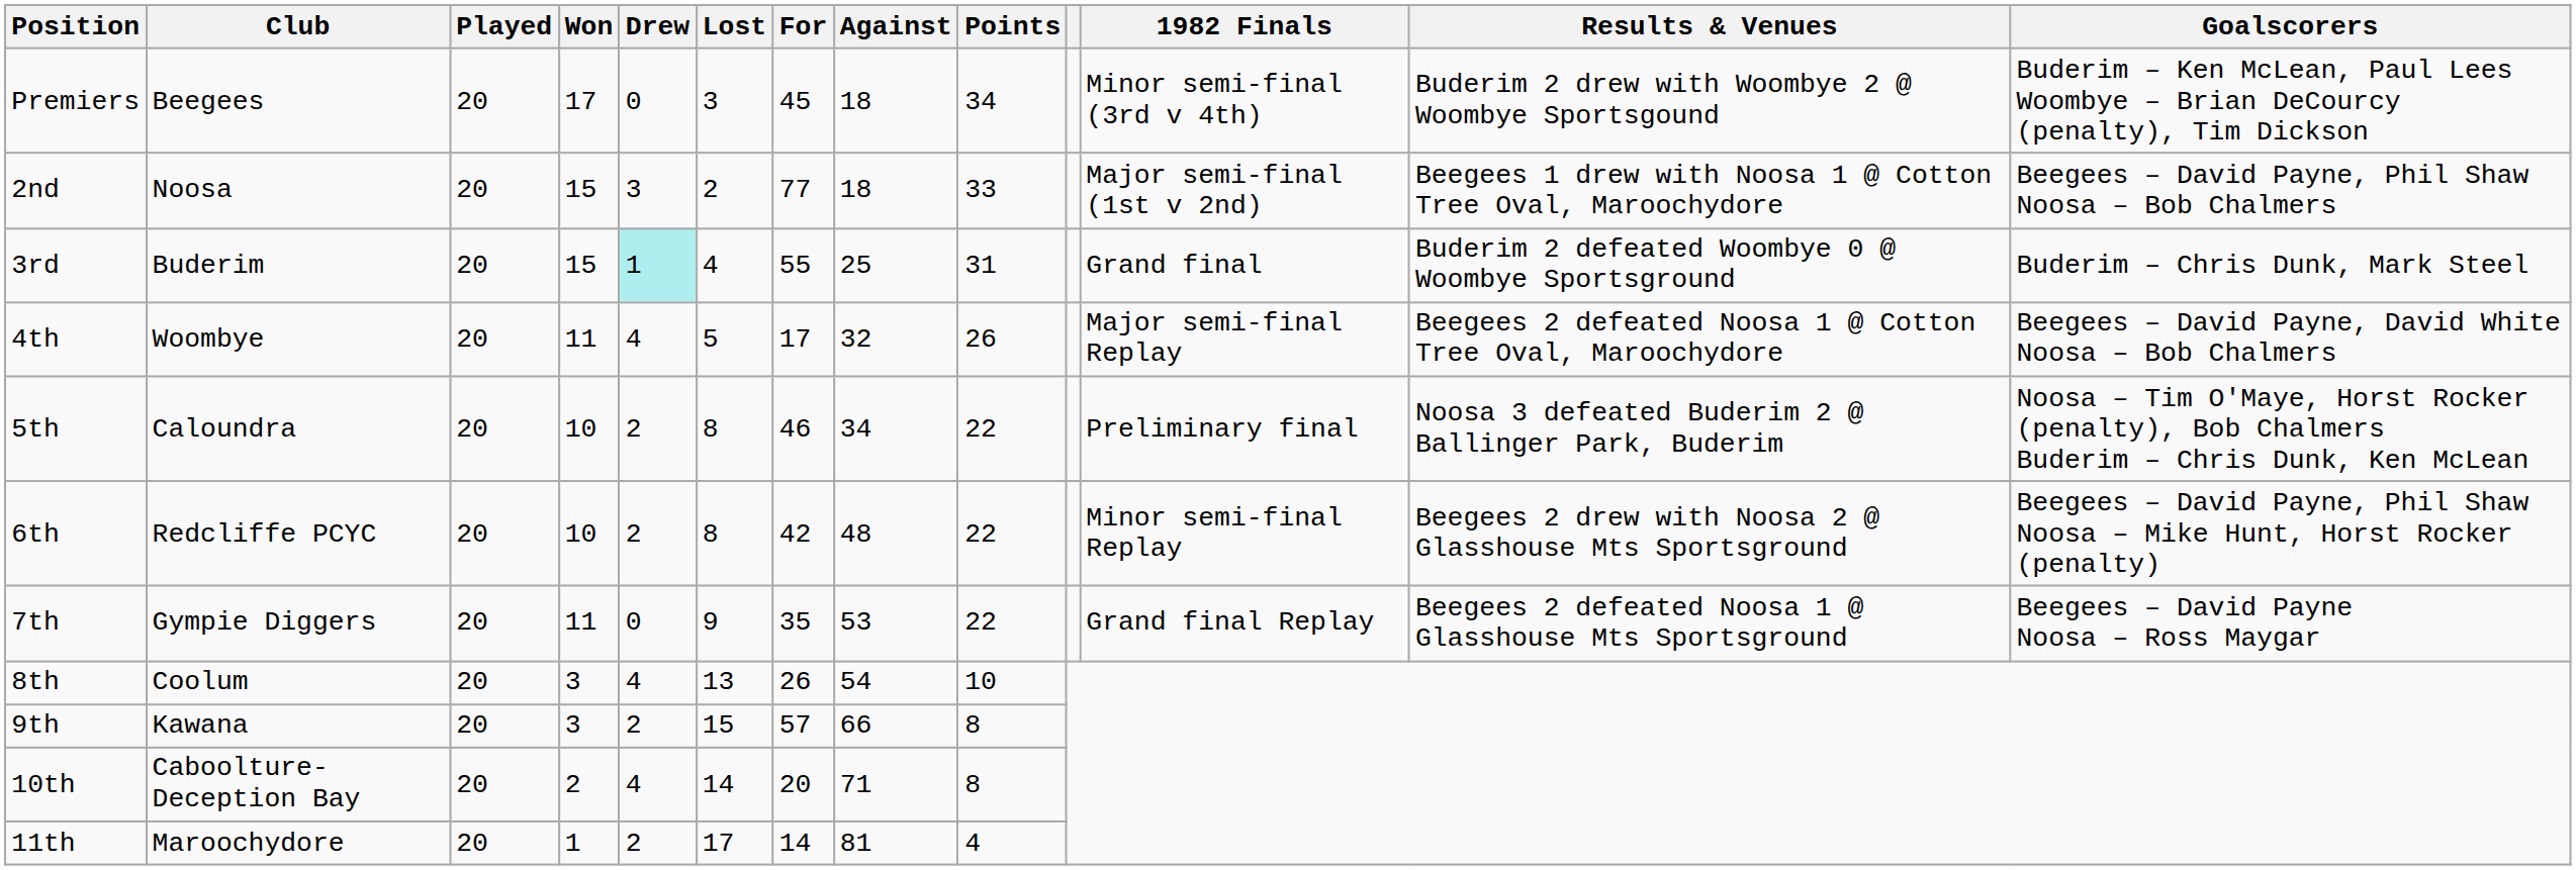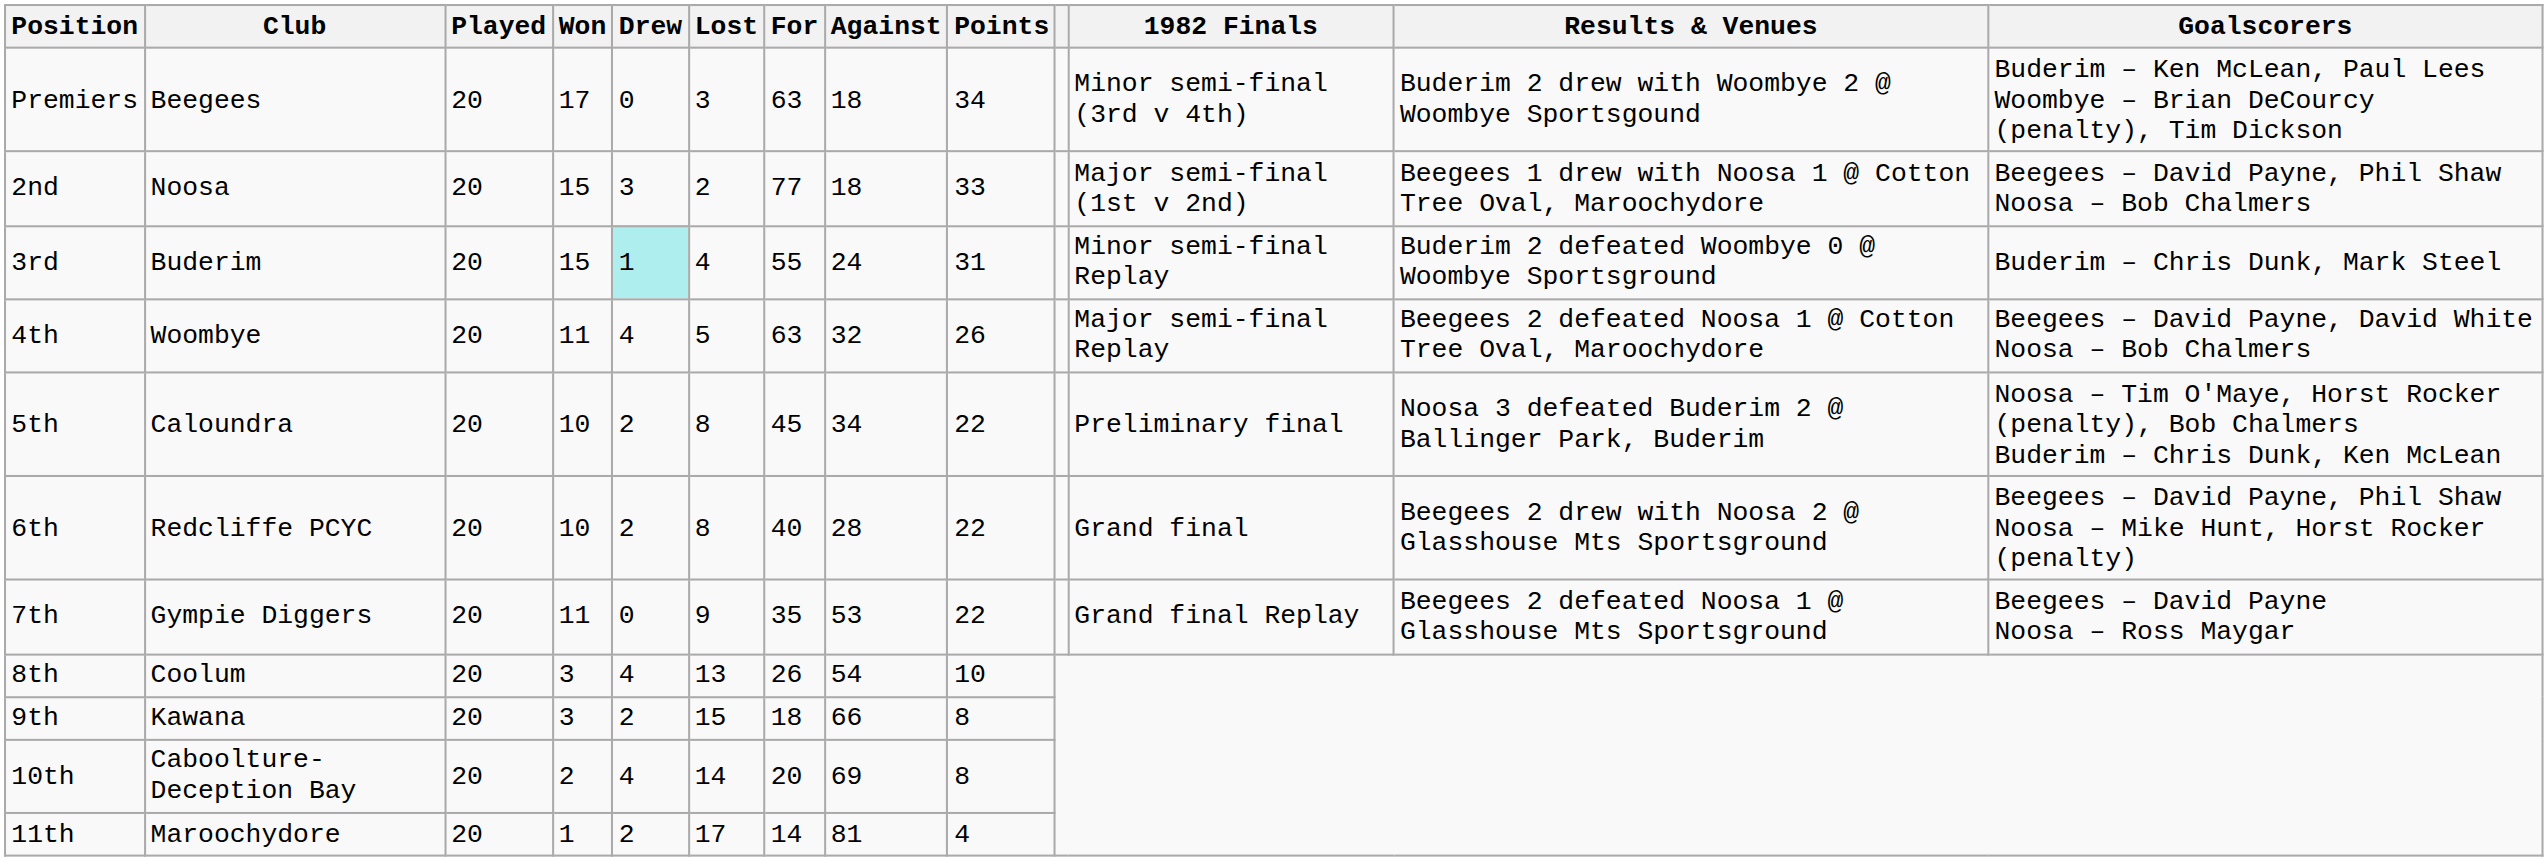Premiers | For: 45 -> 63
3rd | Against: 25 -> 24
3rd | 1982 Finals: Grand final -> Minor semi-final Replay
4th | For: 17 -> 63
5th | For: 46 -> 45
6th | For: 42 -> 40
6th | Against: 48 -> 28
6th | 1982 Finals: Minor semi-final Replay -> Grand final
9th | For: 57 -> 18
10th | Against: 71 -> 69
